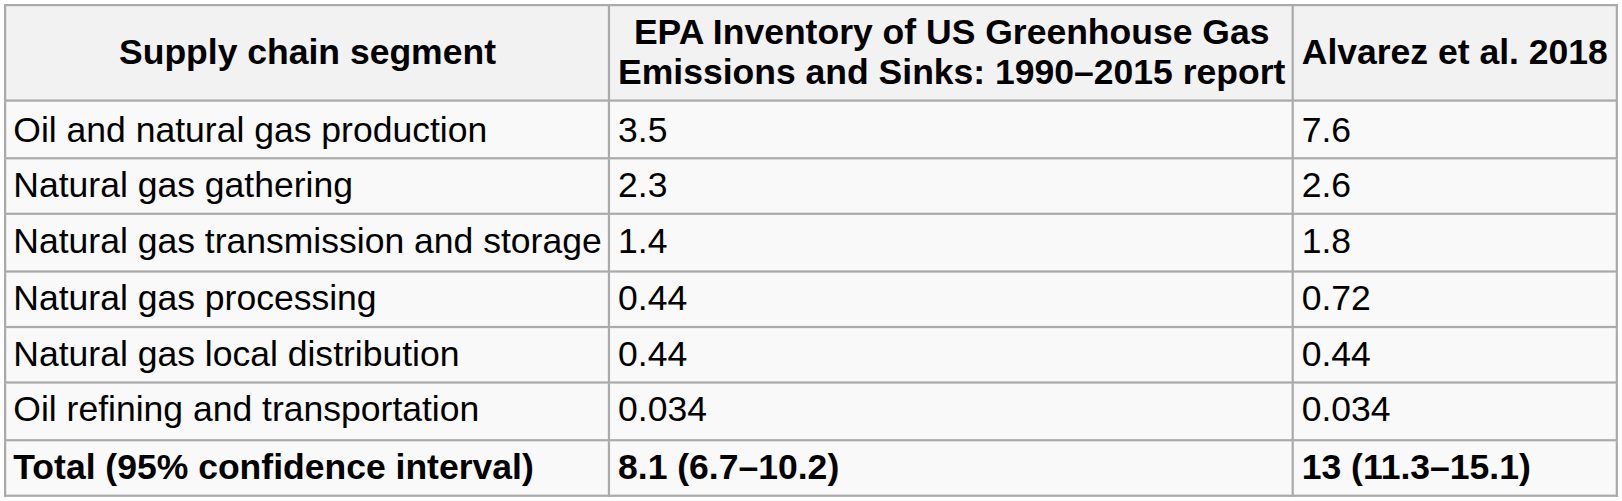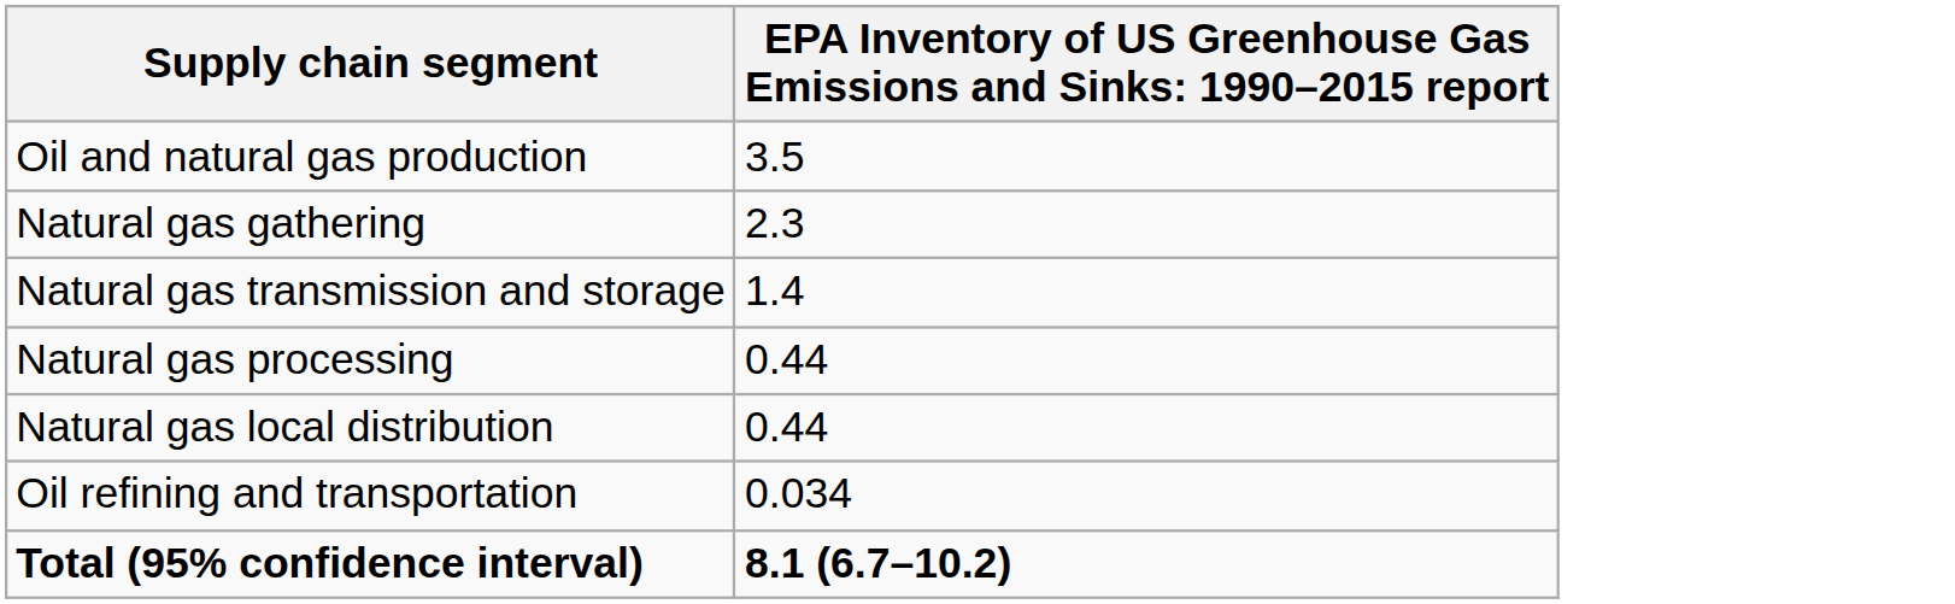- column: Alvarez et al. 2018 | 7.6 | 2.6 | 1.8 | 0.72 | 0.44 | 0.034 | 13 (11.3–15.1)
